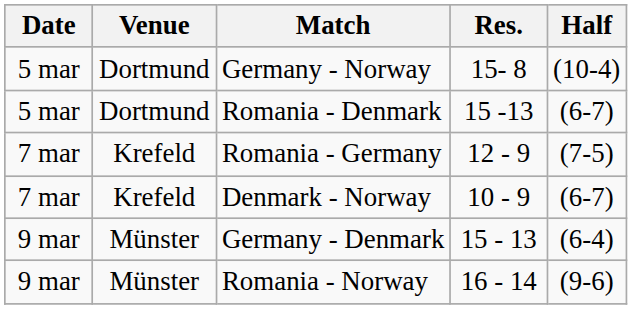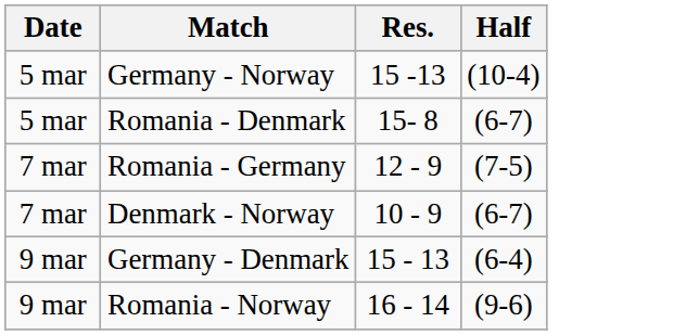- column: Venue | Dortmund | Dortmund | Krefeld | Krefeld | Münster | Münster
Germany - Norway | Res.: 15- 8 -> 15 -13
Romania - Denmark | Res.: 15 -13 -> 15- 8
